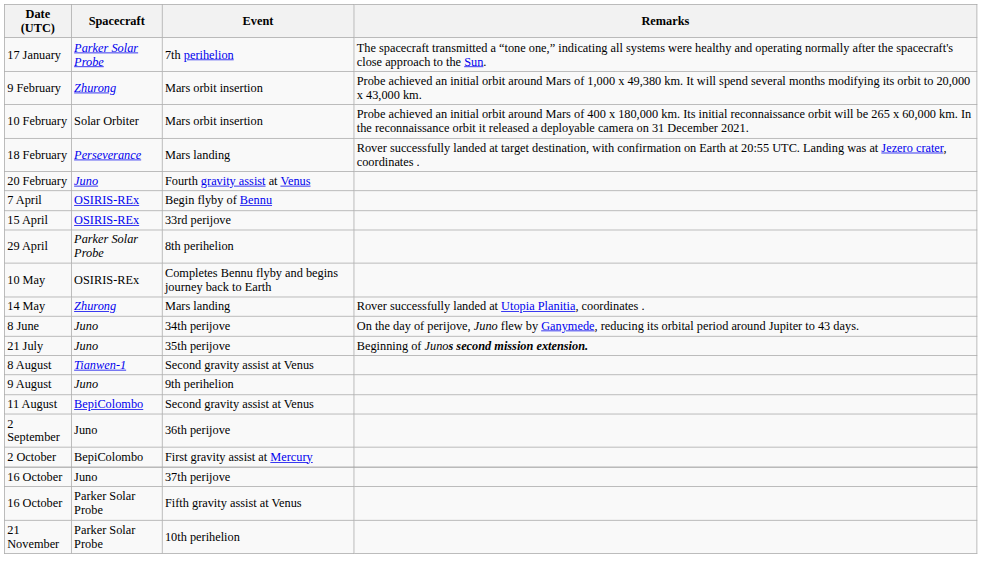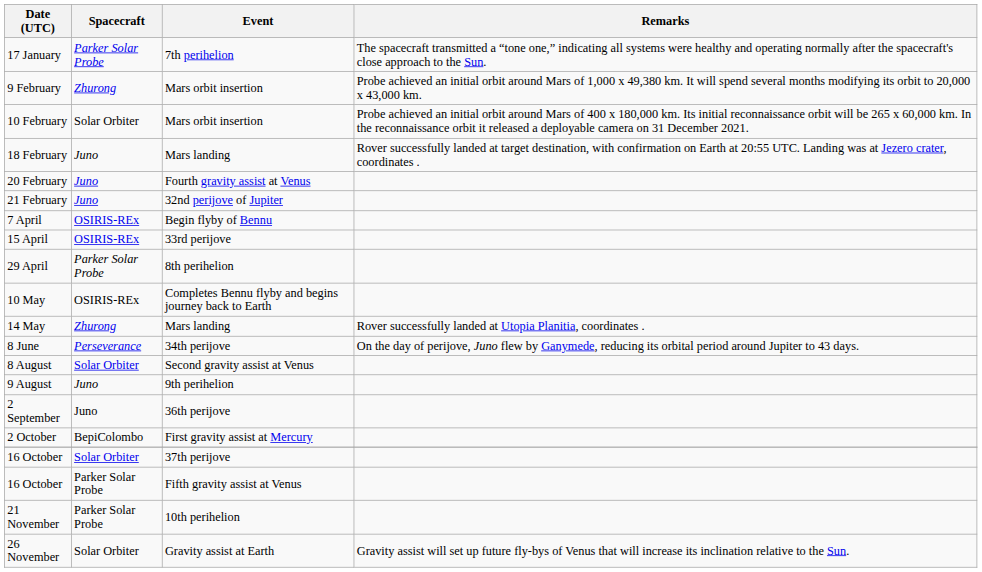18 February | Spacecraft: Perseverance -> Juno
+ row: 21 February | Juno | 32nd perijove of Jupiter
8 June | Spacecraft: Juno -> Perseverance
- row: 21 July | Juno | 35th perijove | Beginning of Junos second mission extension.
8 August | Spacecraft: Tianwen-1 -> Solar Orbiter
- row: 11 August | BepiColombo | Second gravity assist at Venus
16 October / 37th perijove | Spacecraft: Juno -> Solar Orbiter
+ row: 26 November | Solar Orbiter | Gravity assist at Earth | Gravity assist will set up future fly-bys of Venus that will increase its inclination relative to the Sun.
